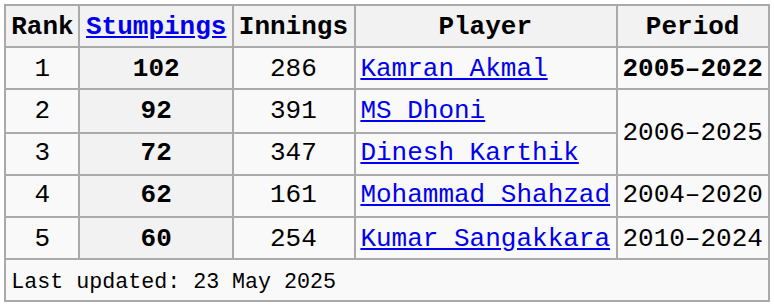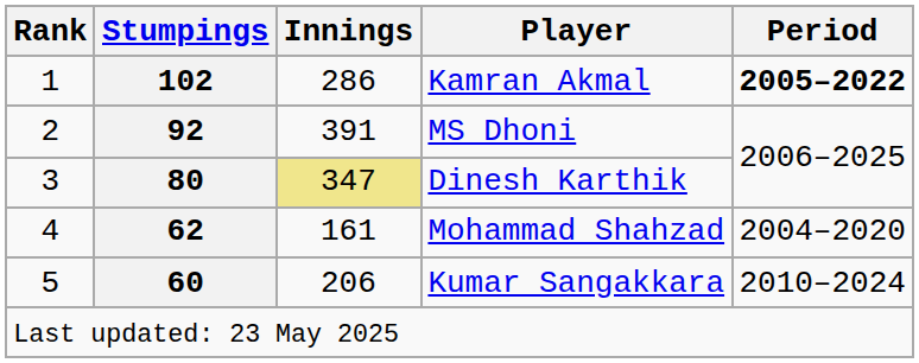Dinesh Karthik | Stumpings: 72 -> 80
Dinesh Karthik | Innings: no background -> khaki background
Kumar Sangakkara | Innings: 254 -> 206
